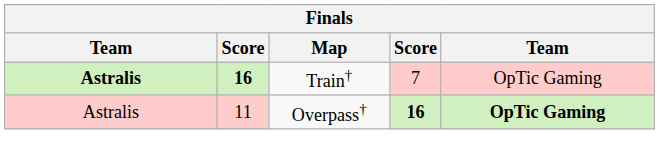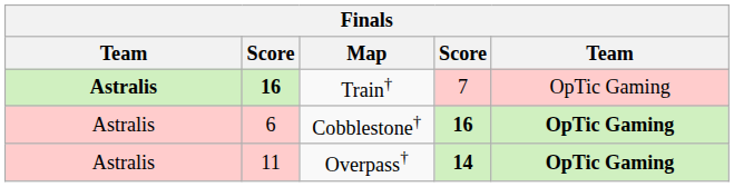+ row: Astralis | 6 | Cobblestone† | 16 | OpTic Gaming
Overpass† | column 4: 16 -> 14
